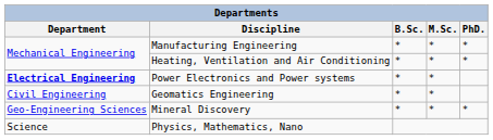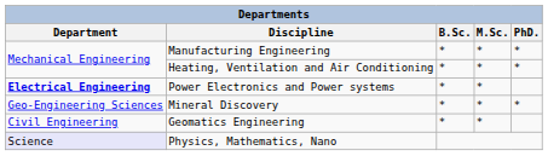rows swapped: Mineral Discovery <-> Geomatics Engineering
Physics, Mathematics, Nano | Department: no background -> lavender background
